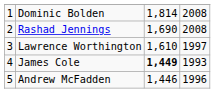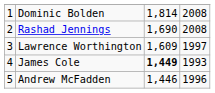Lawrence Worthington | column 3: 1,610 -> 1,609
